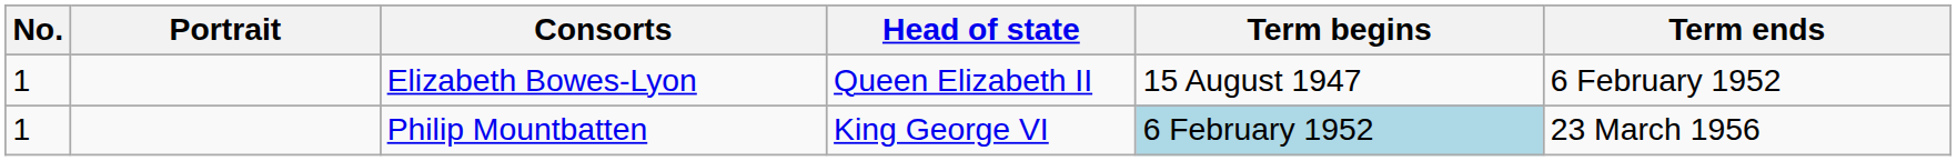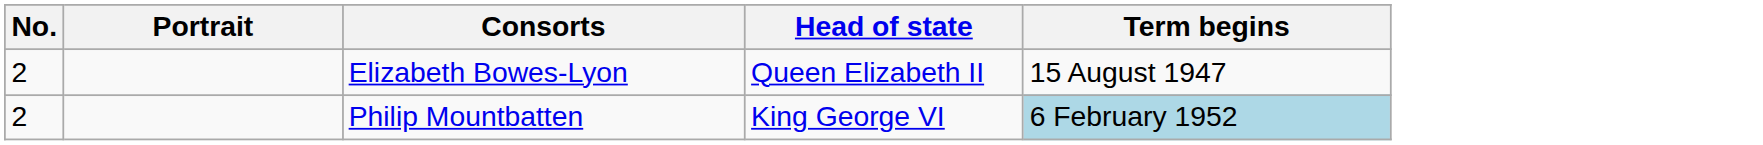- column: Term ends | 6 February 1952 | 23 March 1956
Elizabeth Bowes-Lyon | No.: 1 -> 2
Philip Mountbatten | No.: 1 -> 2
